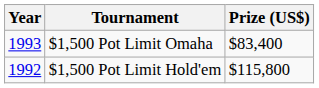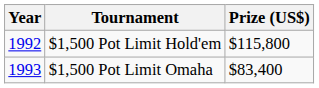rows swapped: $1,500 Pot Limit Hold'em <-> $1,500 Pot Limit Omaha
